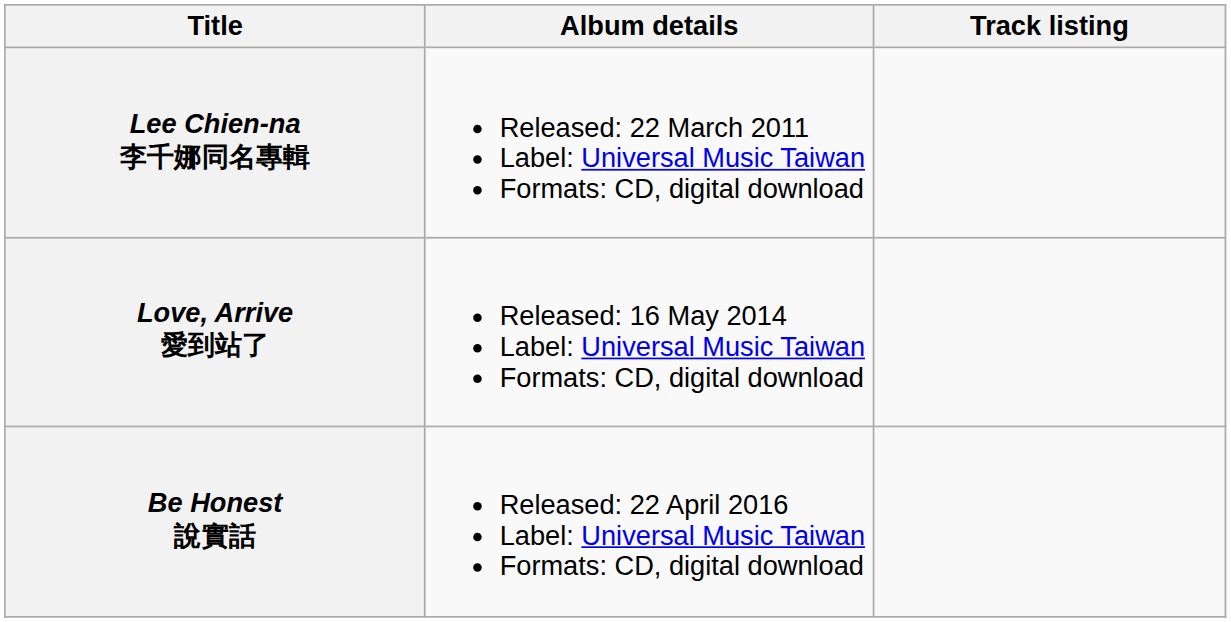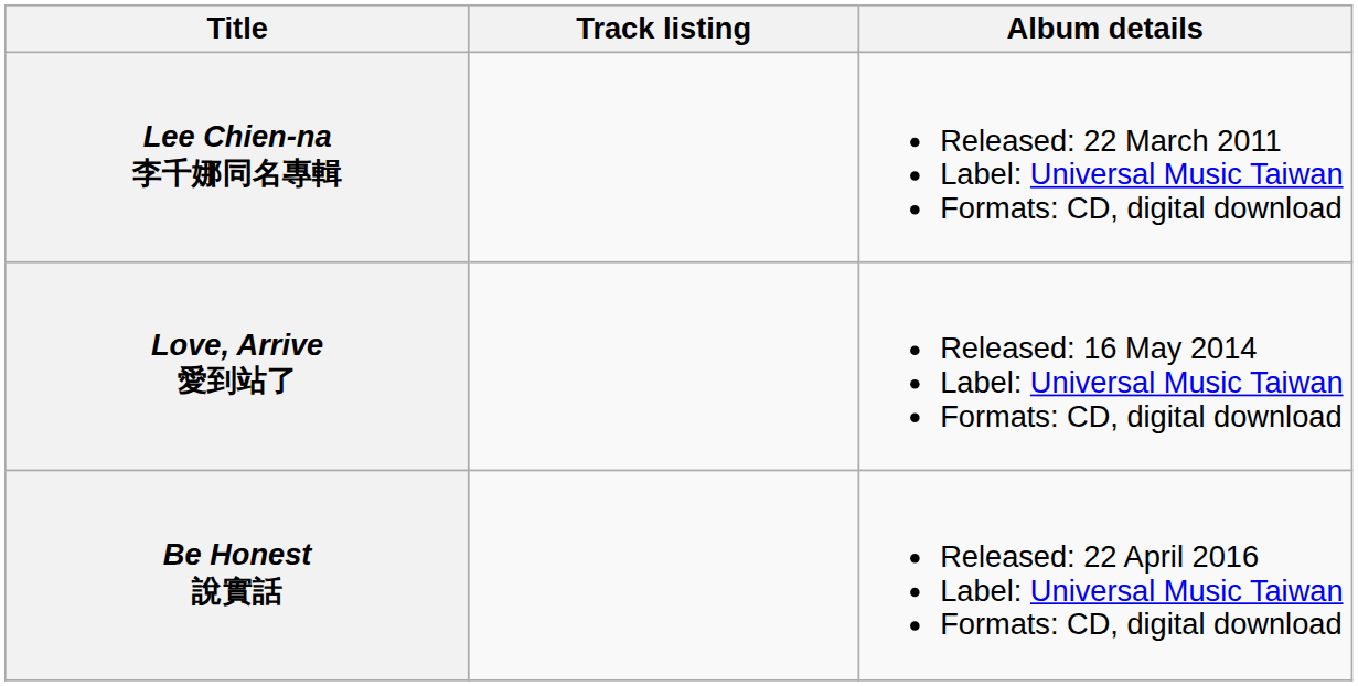columns swapped: Album details <-> Track listing
